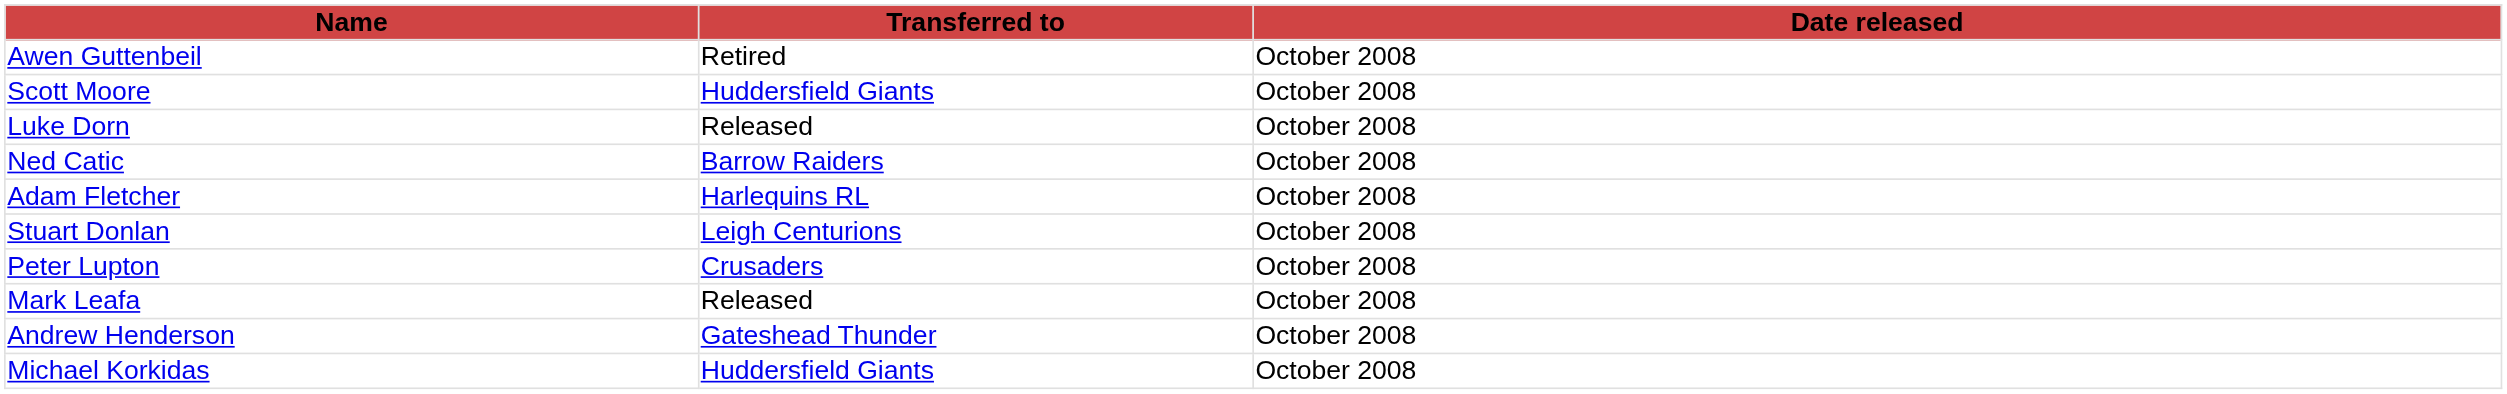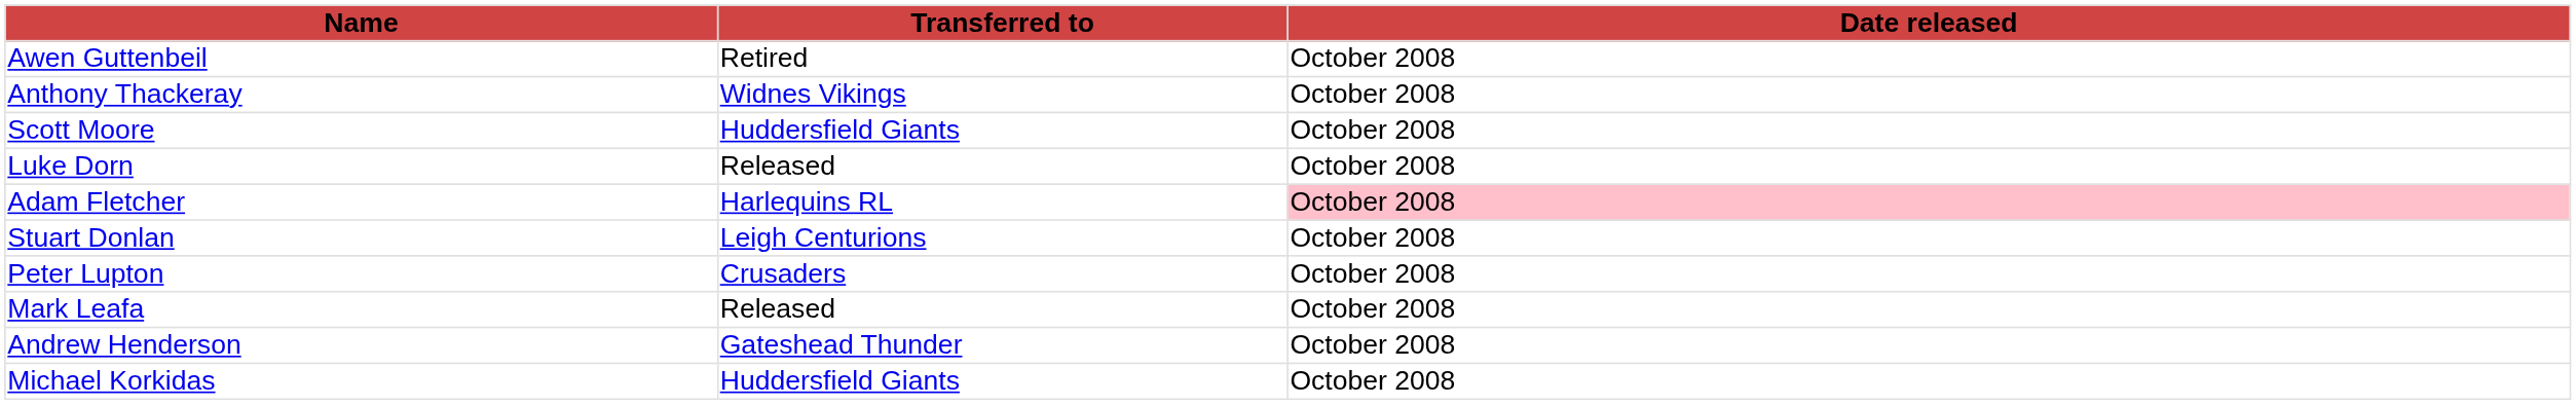+ row: Anthony Thackeray | Widnes Vikings | October 2008
- row: Ned Catic | Barrow Raiders | October 2008
Adam Fletcher | Date released: no background -> pink background
